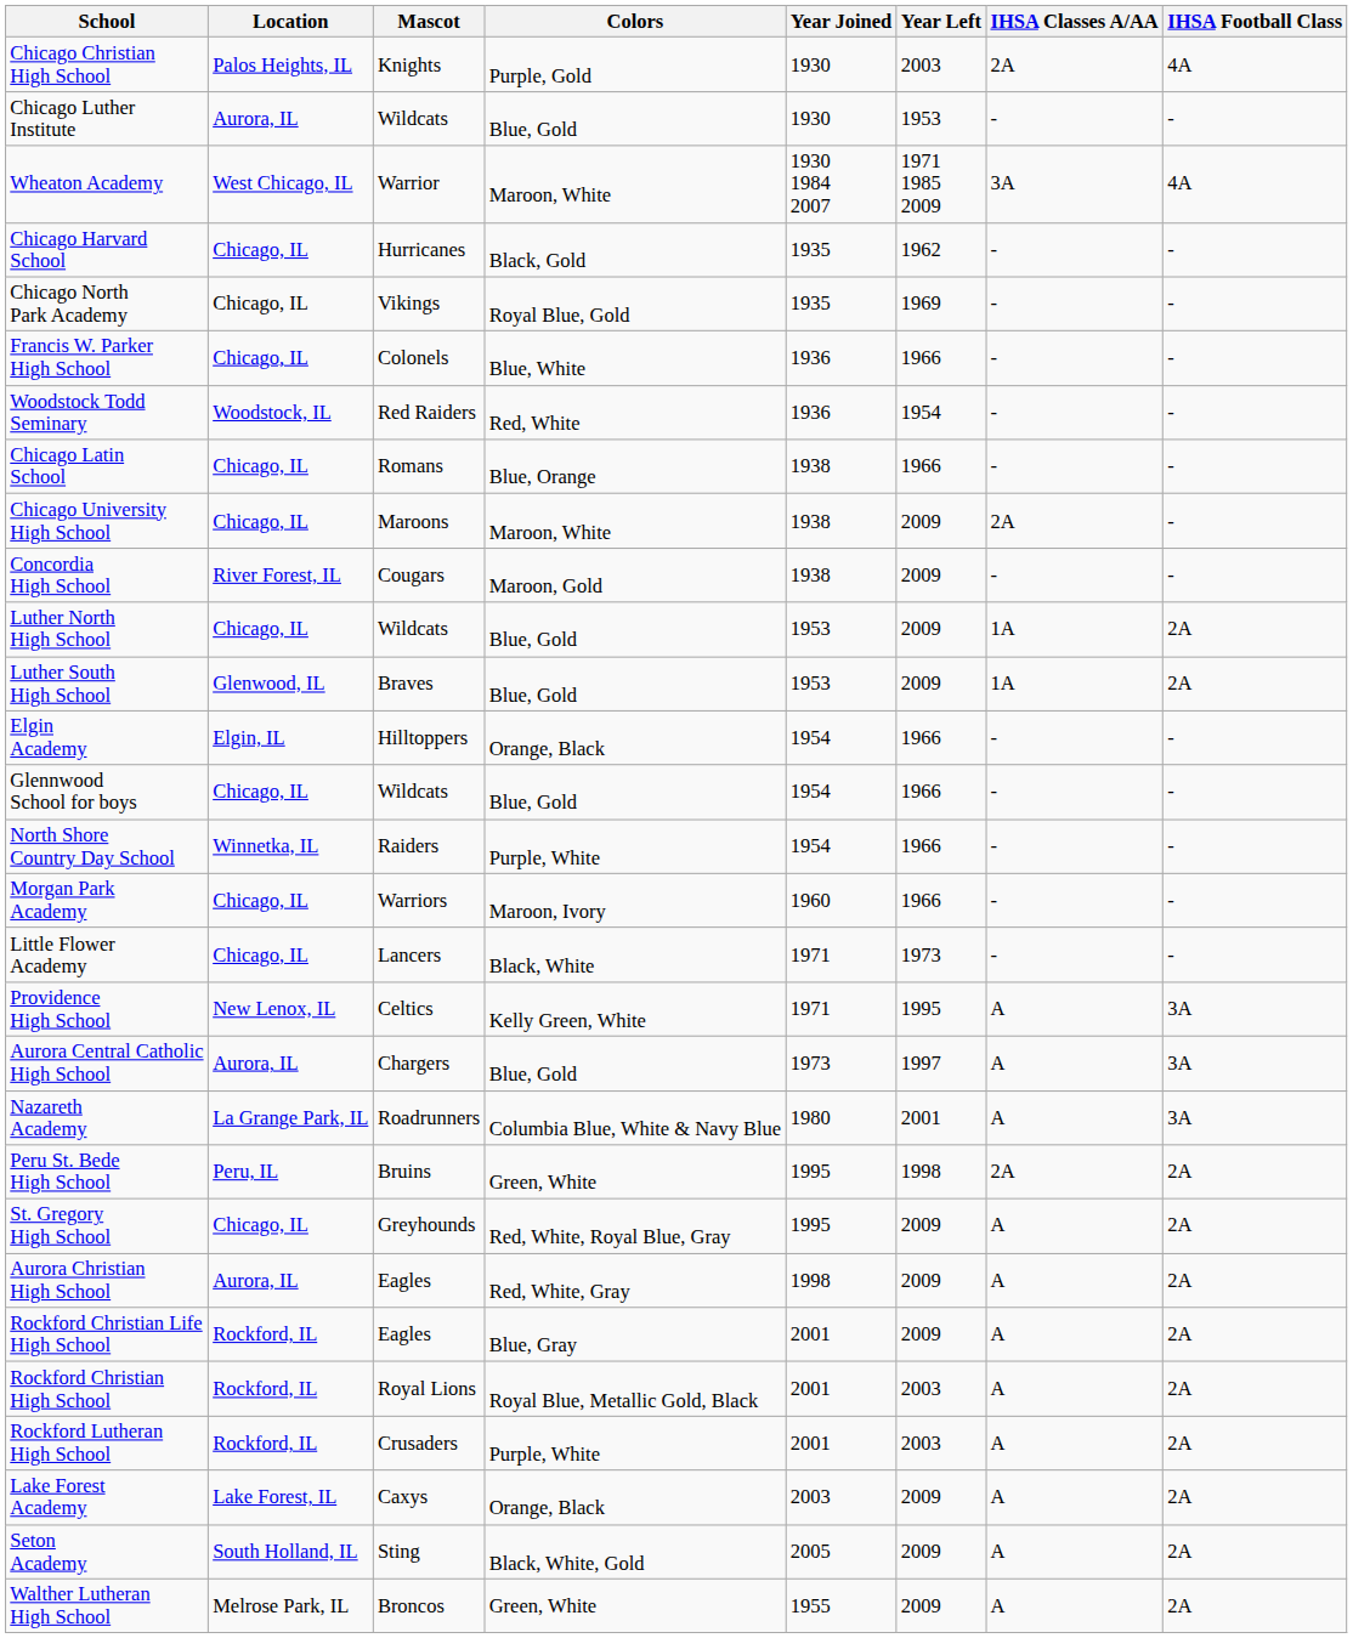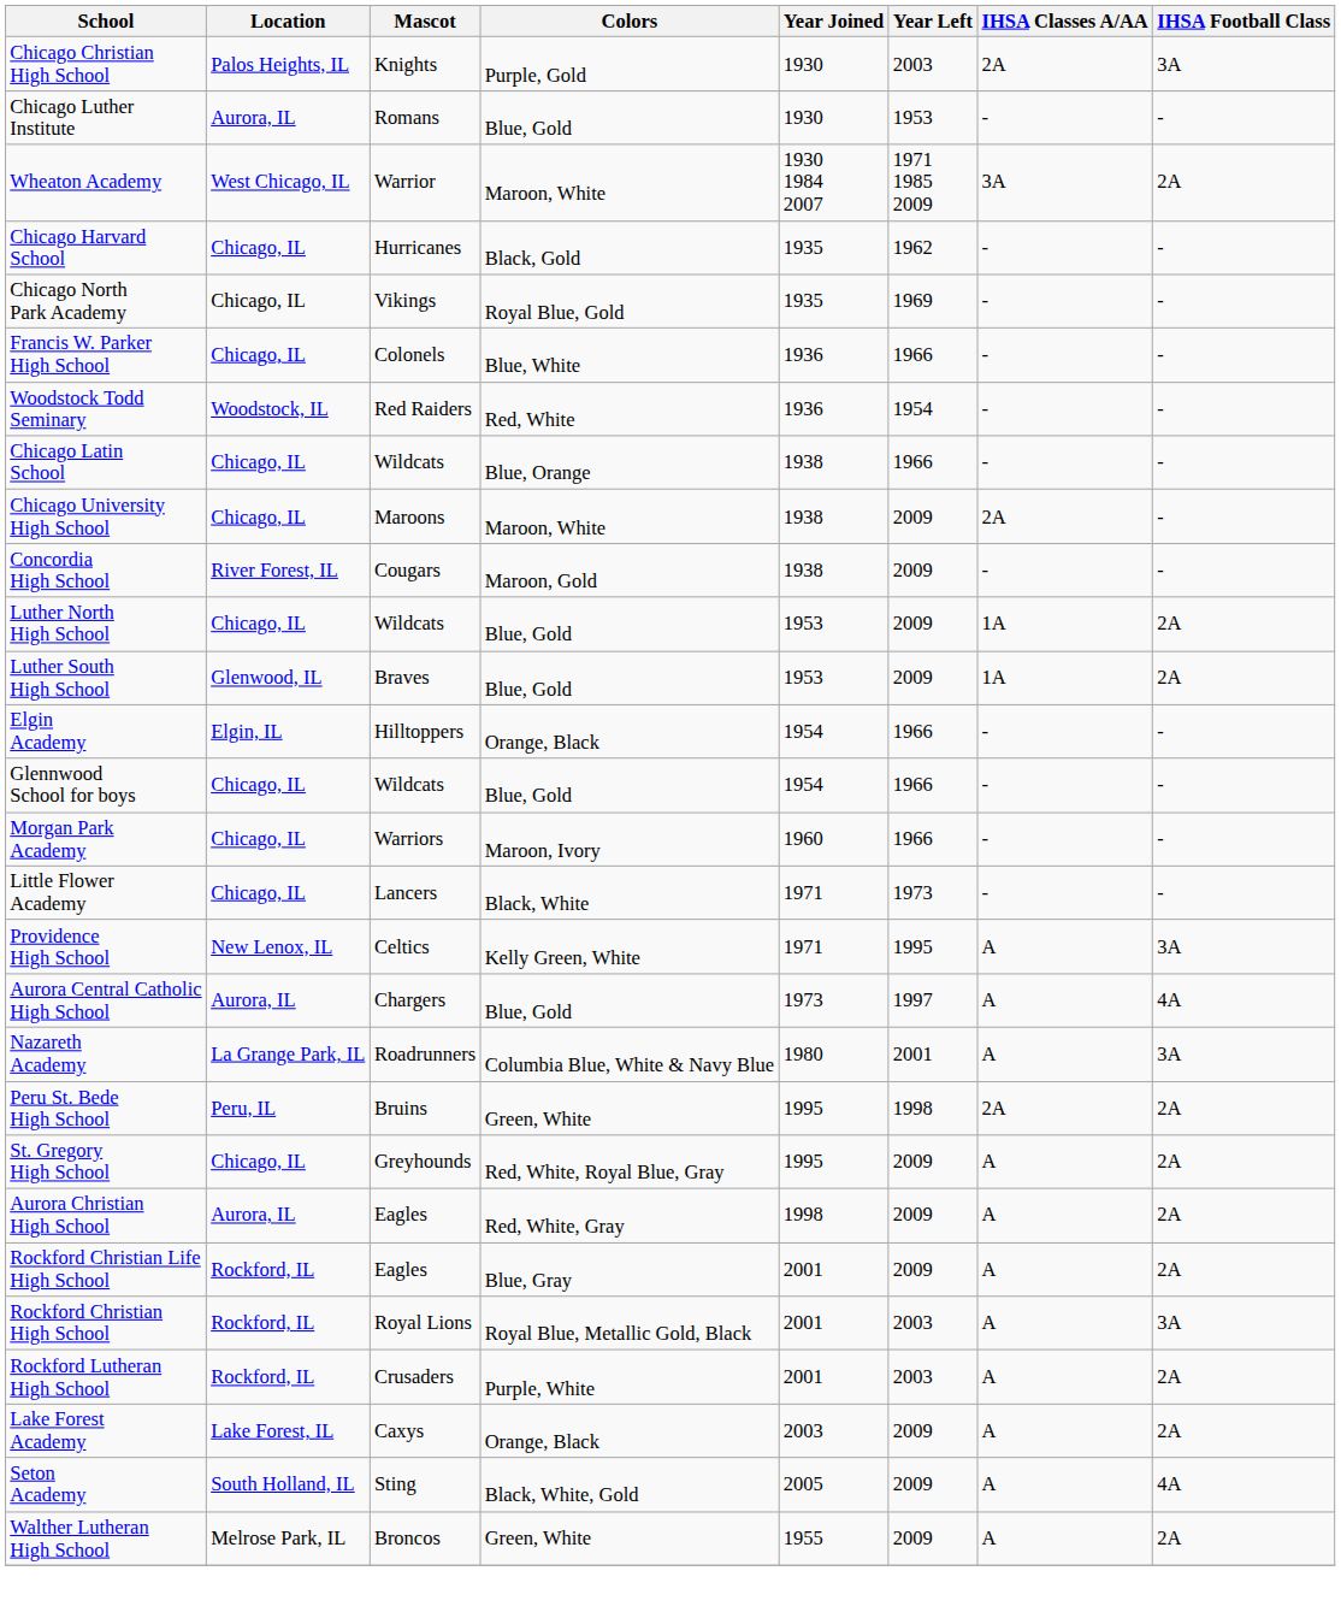Chicago Christian High School | IHSA Football Class: 4A -> 3A
Chicago Luther Institute | Mascot: Wildcats -> Romans
Wheaton Academy | IHSA Football Class: 4A -> 2A
Chicago Latin School | Mascot: Romans -> Wildcats
- row: North Shore Country Day School | Winnetka, IL | Raiders | Purple, White | 1954 | 1966 | - | -
Aurora Central Catholic High School | IHSA Football Class: 3A -> 4A
Rockford Christian High School | IHSA Football Class: 2A -> 3A
Seton Academy | IHSA Football Class: 2A -> 4A
